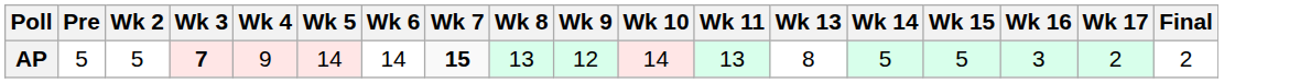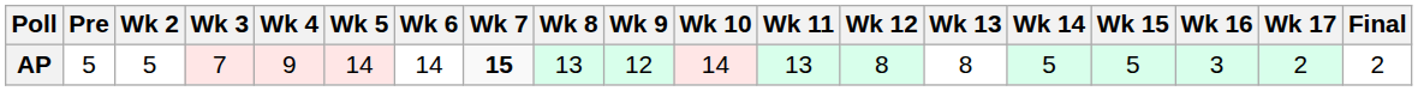+ column: Wk 12 | 8
AP | Wk 3: bold -> normal
